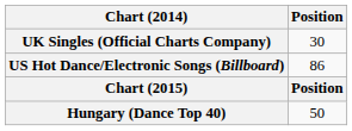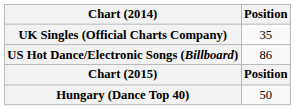UK Singles (Official Charts Company) | Position: 30 -> 35
